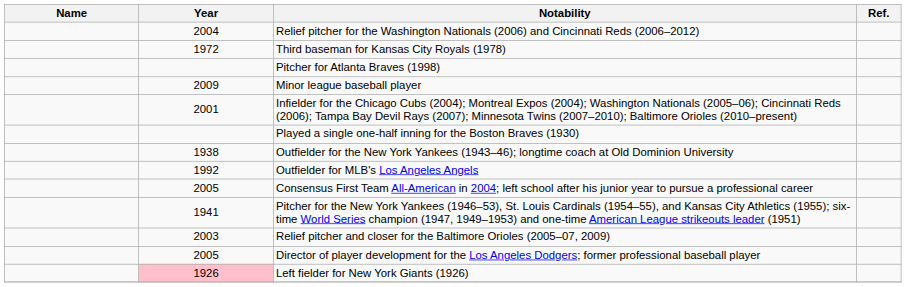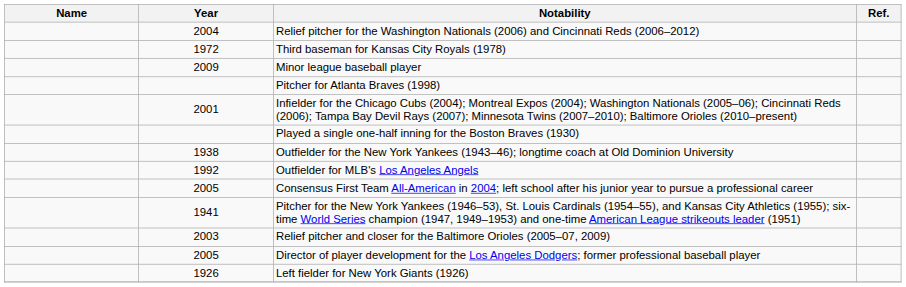rows swapped: Pitcher for Atlanta Braves (1998) <-> Minor league baseball player
Left fielder for New York Giants (1926) | Year: pink background -> no background
